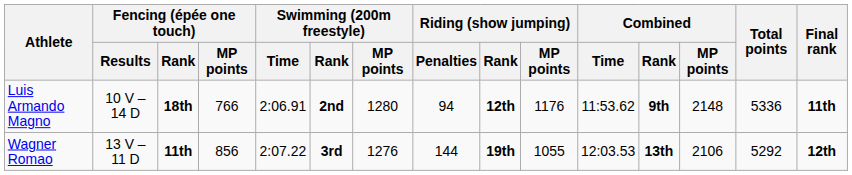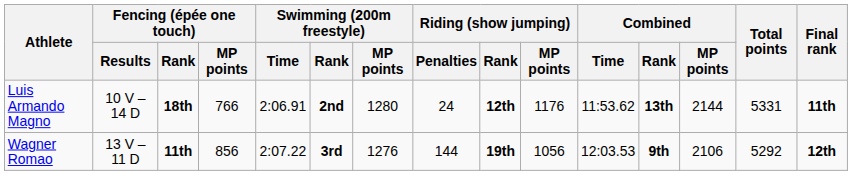Luis Armando Magno | Riding (show jumping) / Penalties: 94 -> 24
Luis Armando Magno | Combined / Rank: 9th -> 13th
Luis Armando Magno | Combined / MP points: 2148 -> 2144
Luis Armando Magno | Total points: 5336 -> 5331
Wagner Romao | Riding (show jumping) / MP points: 1055 -> 1056
Wagner Romao | Combined / Rank: 13th -> 9th
